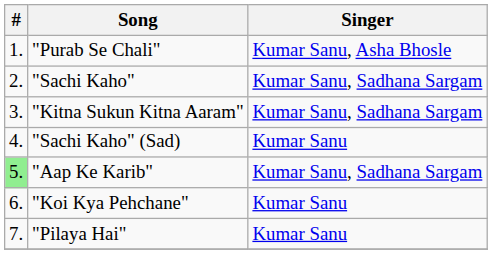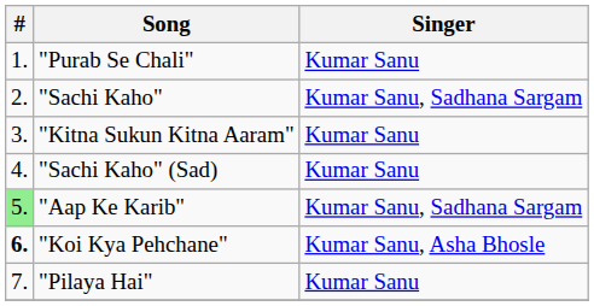"Purab Se Chali" | Singer: Kumar Sanu, Asha Bhosle -> Kumar Sanu
"Kitna Sukun Kitna Aaram" | Singer: Kumar Sanu, Sadhana Sargam -> Kumar Sanu
"Koi Kya Pehchane" | #: normal -> bold
"Koi Kya Pehchane" | Singer: Kumar Sanu -> Kumar Sanu, Asha Bhosle
